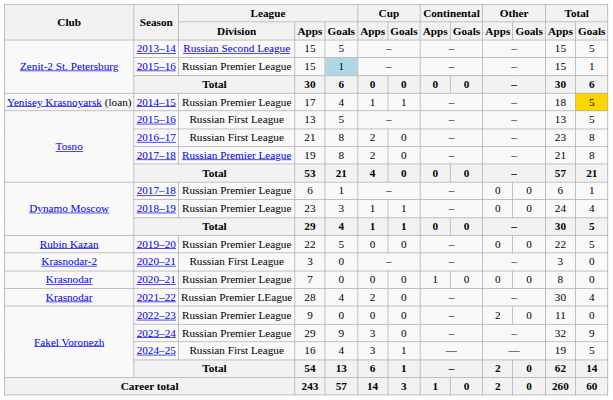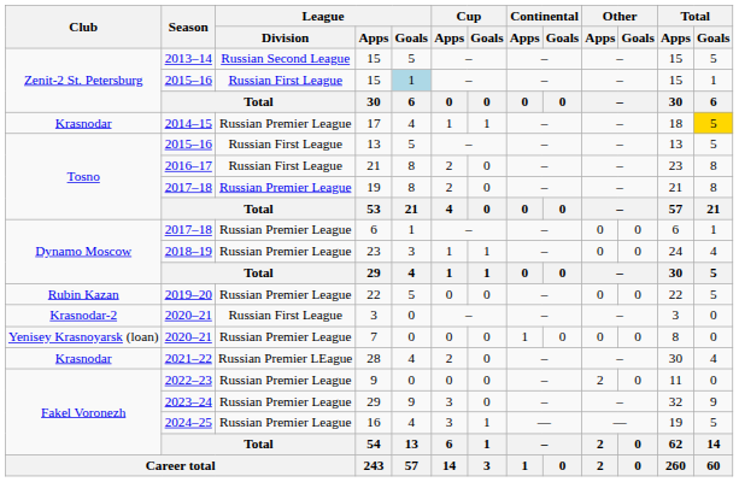2015–16 / 15 | League / Division: Russian Premier League -> Russian First League
17 | Club: Yenisey Krasnoyarsk (loan) -> Krasnodar
7 | Club: Krasnodar -> Yenisey Krasnoyarsk (loan)
16 | League / Division: Russian First League -> Russian Premier League
